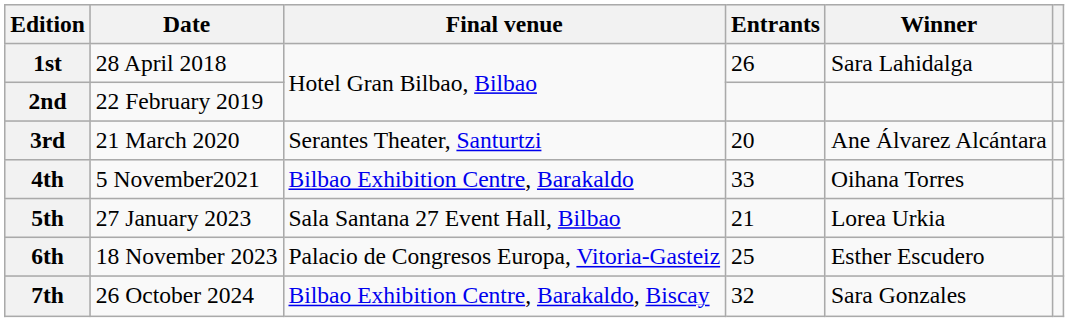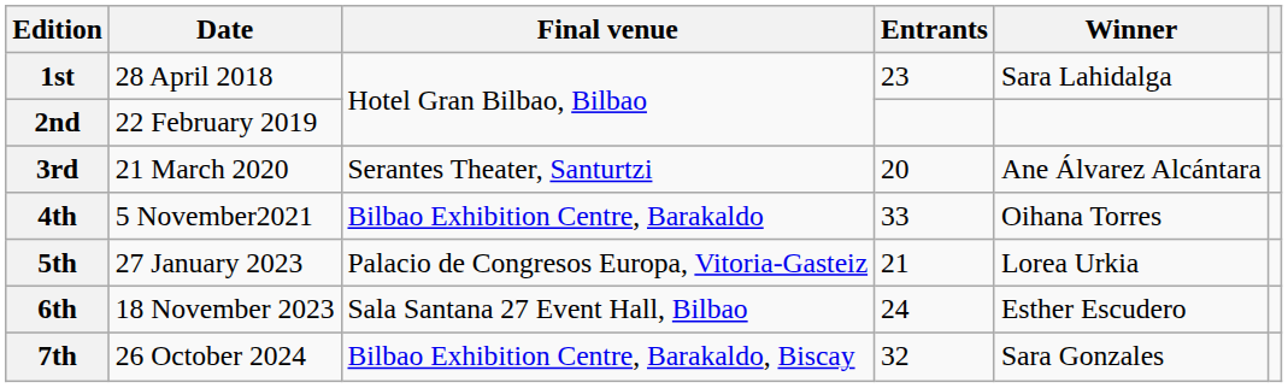1st | Entrants: 26 -> 23
5th | Final venue: Sala Santana 27 Event Hall, Bilbao -> Palacio de Congresos Europa, Vitoria-Gasteiz
6th | Final venue: Palacio de Congresos Europa, Vitoria-Gasteiz -> Sala Santana 27 Event Hall, Bilbao
6th | Entrants: 25 -> 24
